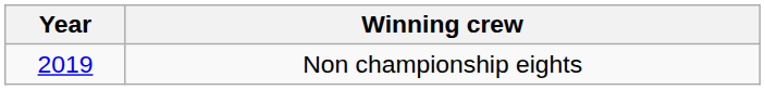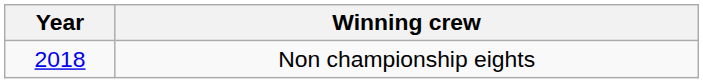Non championship eights | Year: 2019 -> 2018
